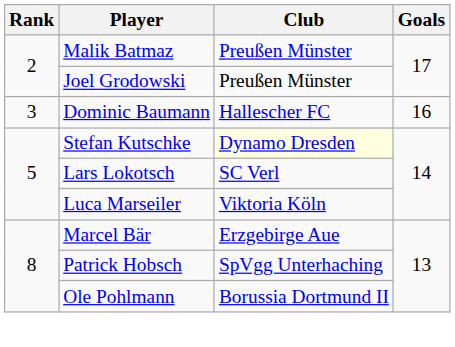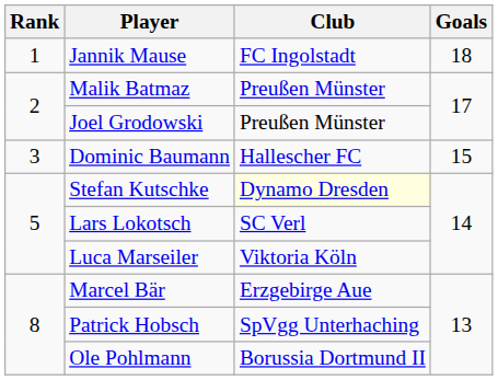+ row: 1 | Jannik Mause | FC Ingolstadt | 18
Dominic Baumann | Goals: 16 -> 15
